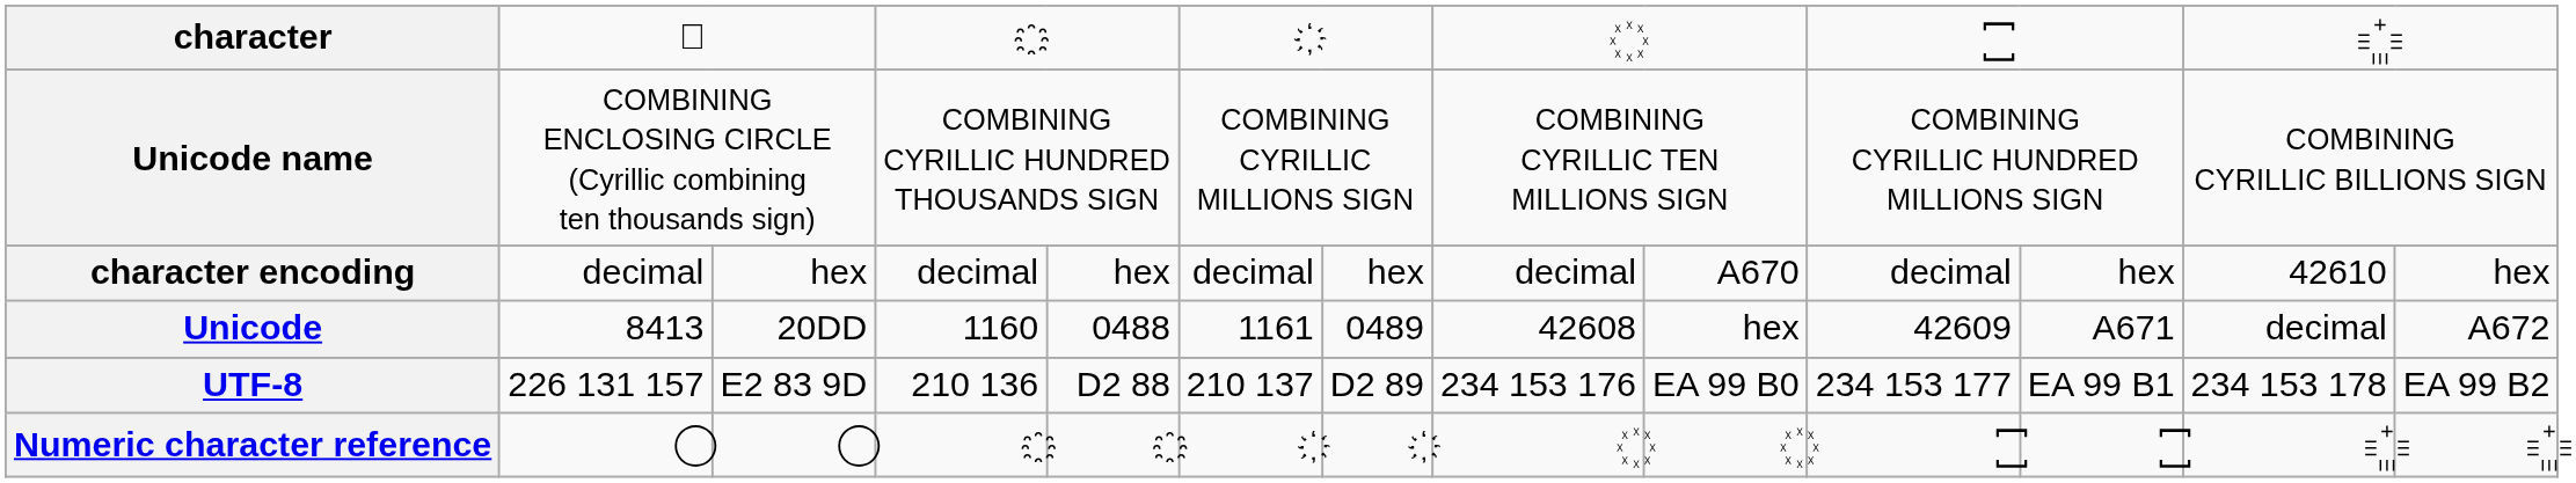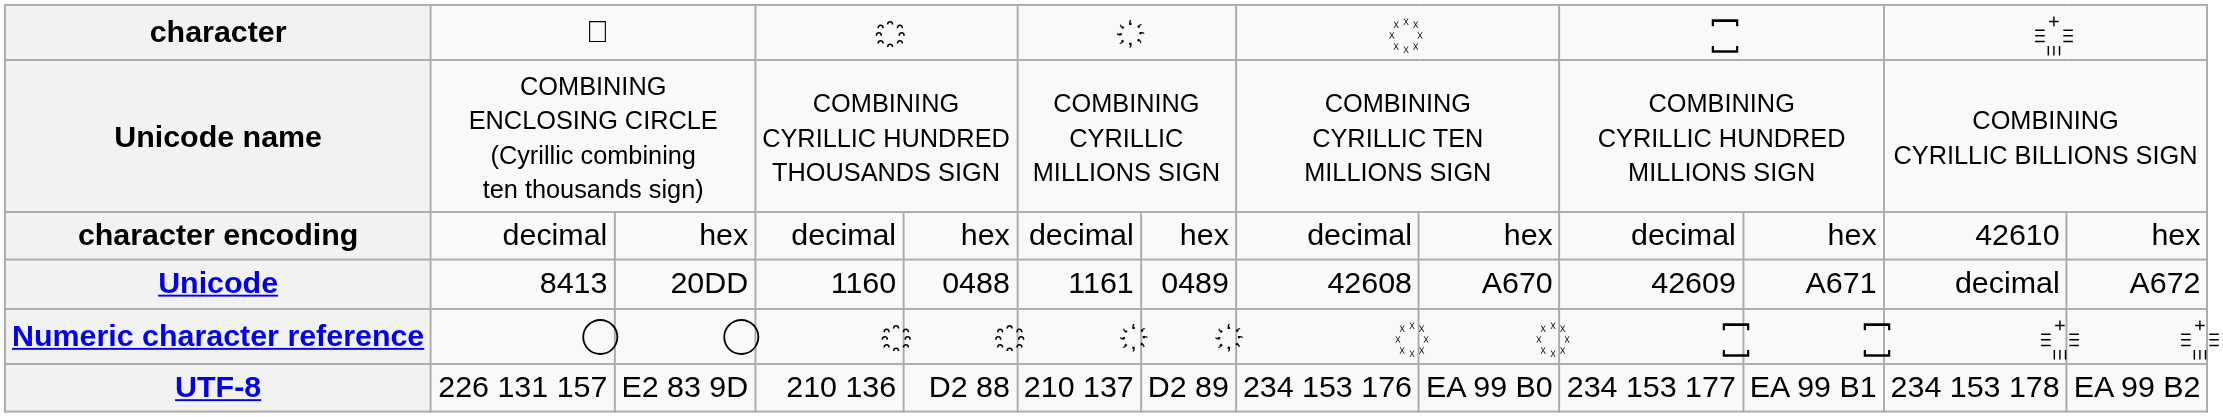character encoding | column 9: A670 -> hex
Unicode | column 9: hex -> A670
rows swapped: UTF-8 <-> Numeric character reference
